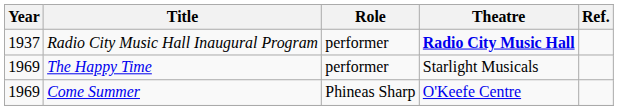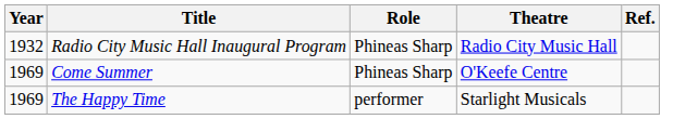Radio City Music Hall Inaugural Program | Year: 1937 -> 1932
Radio City Music Hall Inaugural Program | Role: performer -> Phineas Sharp
Radio City Music Hall Inaugural Program | Theatre: bold -> normal
rows swapped: Come Summer <-> The Happy Time
